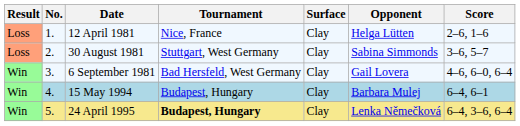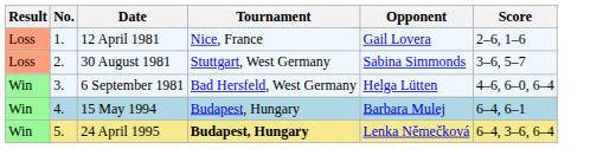- column: Surface | Clay | Clay | Clay | Clay | Clay
12 April 1981 | Opponent: Helga Lütten -> Gail Lovera
6 September 1981 | Opponent: Gail Lovera -> Helga Lütten
